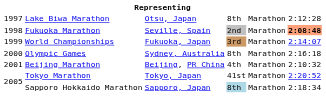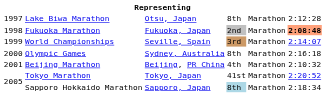Fukuoka Marathon | column 3: Seville, Spain -> Fukuoka, Japan
World Championships | column 3: Fukuoka, Japan -> Seville, Spain
